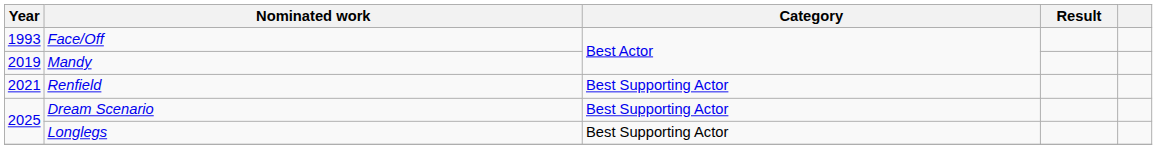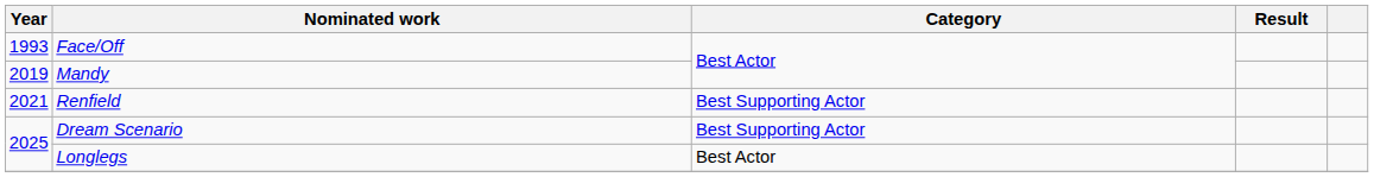Longlegs | Category: Best Supporting Actor -> Best Actor
